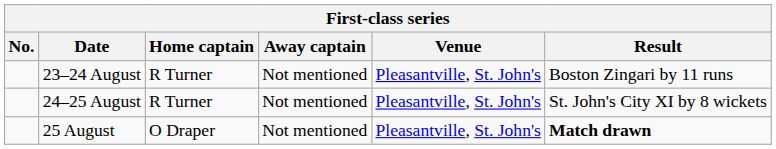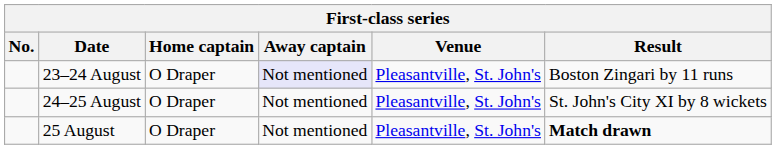23–24 August | Home captain: R Turner -> O Draper
23–24 August | Away captain: no background -> lavender background
24–25 August | Home captain: R Turner -> O Draper
